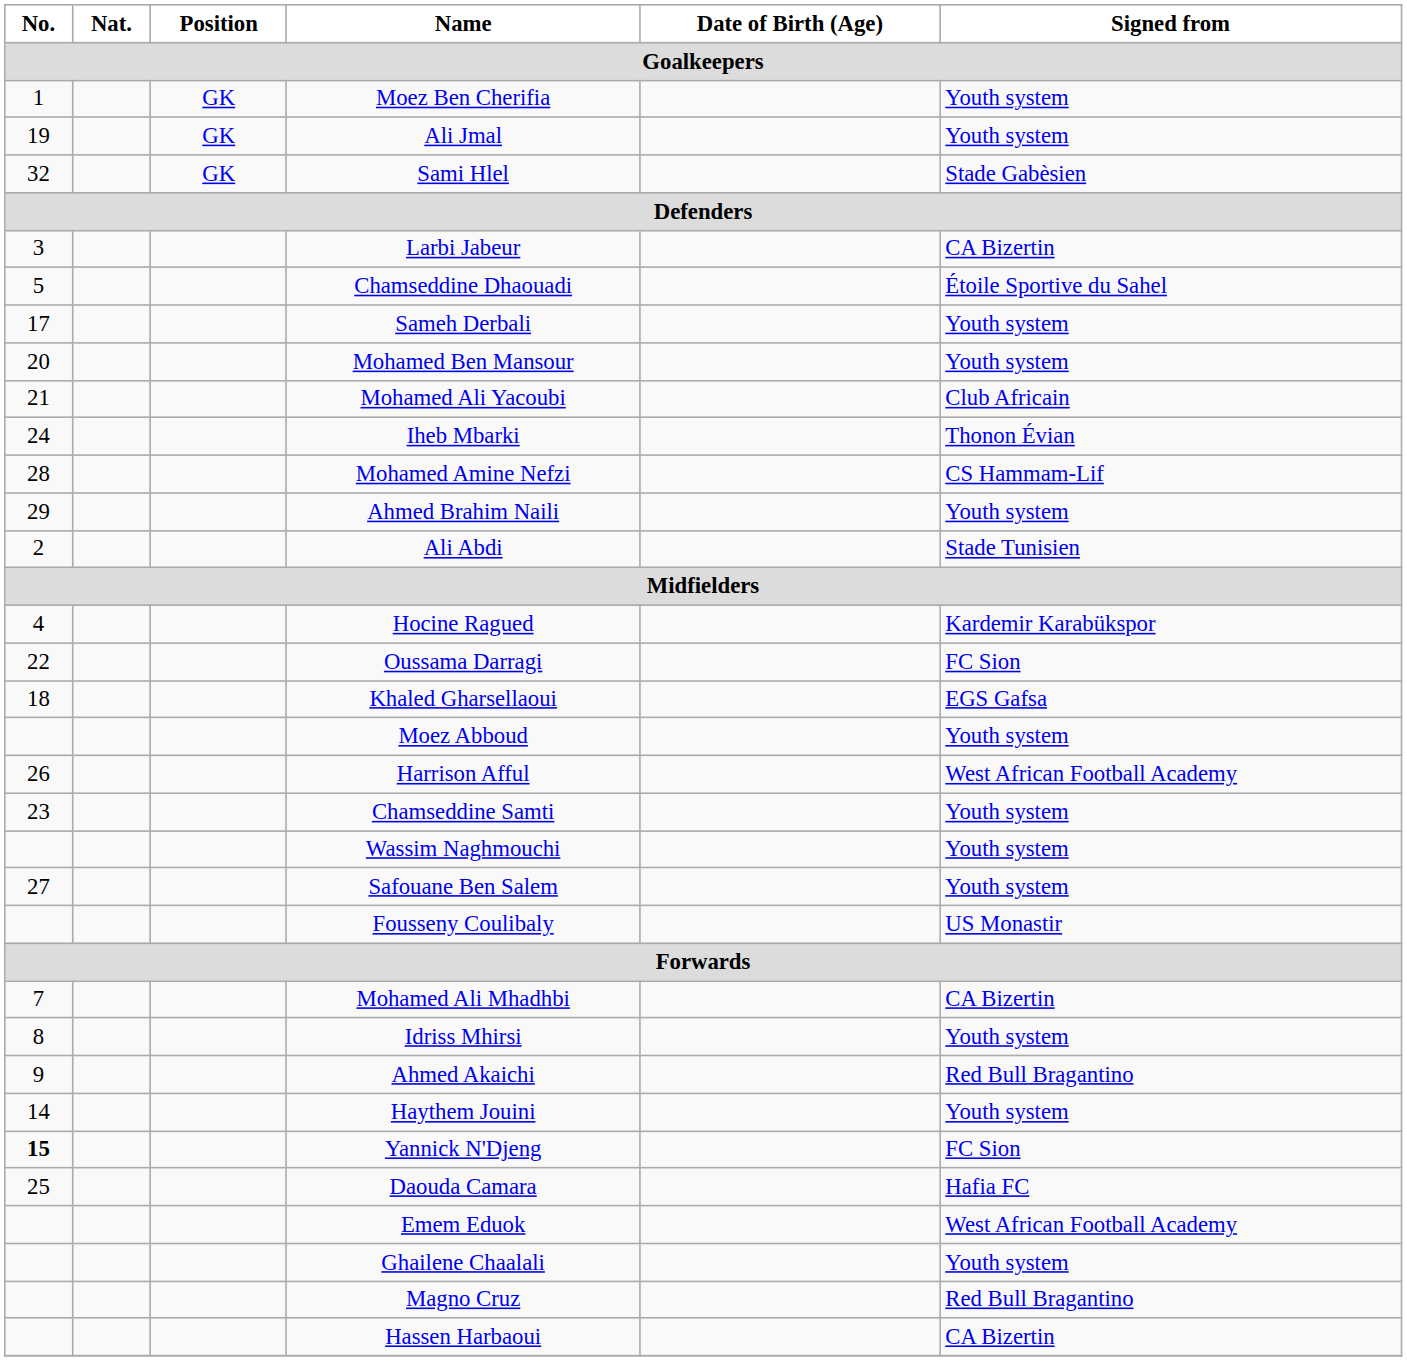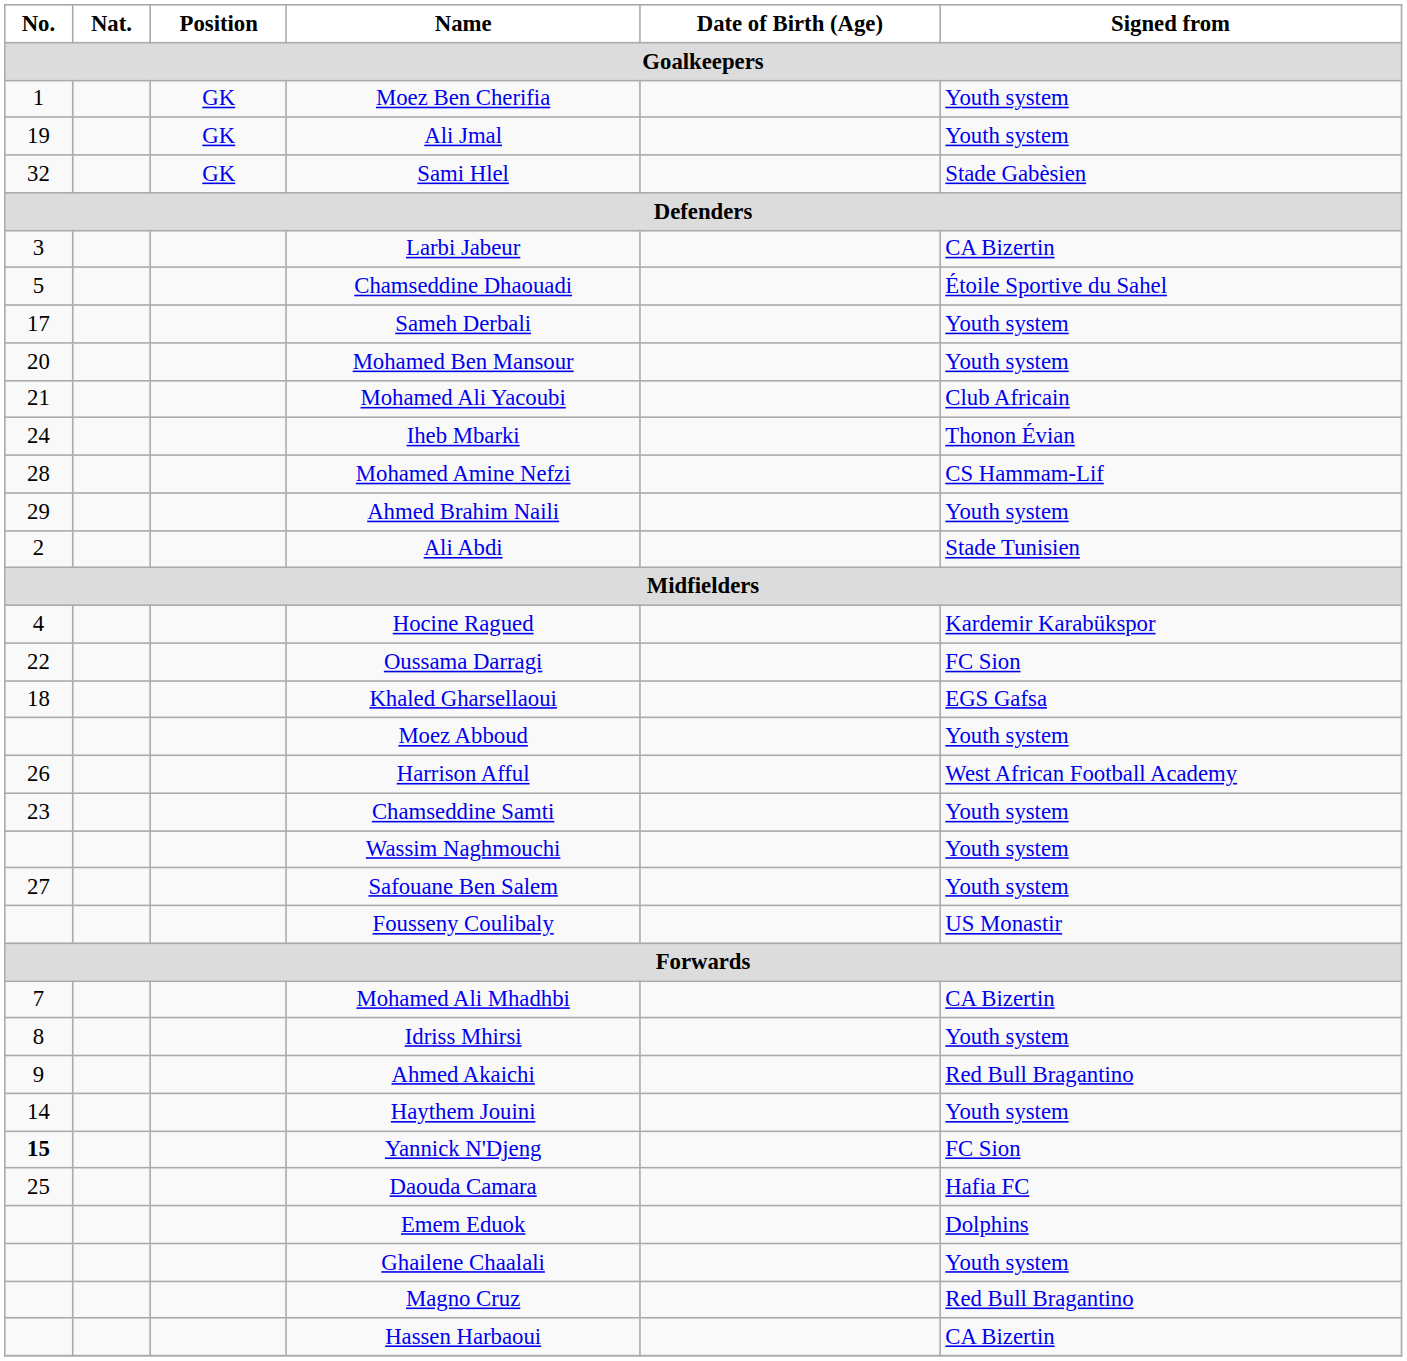Emem Eduok | Signed from: West African Football Academy -> Dolphins
